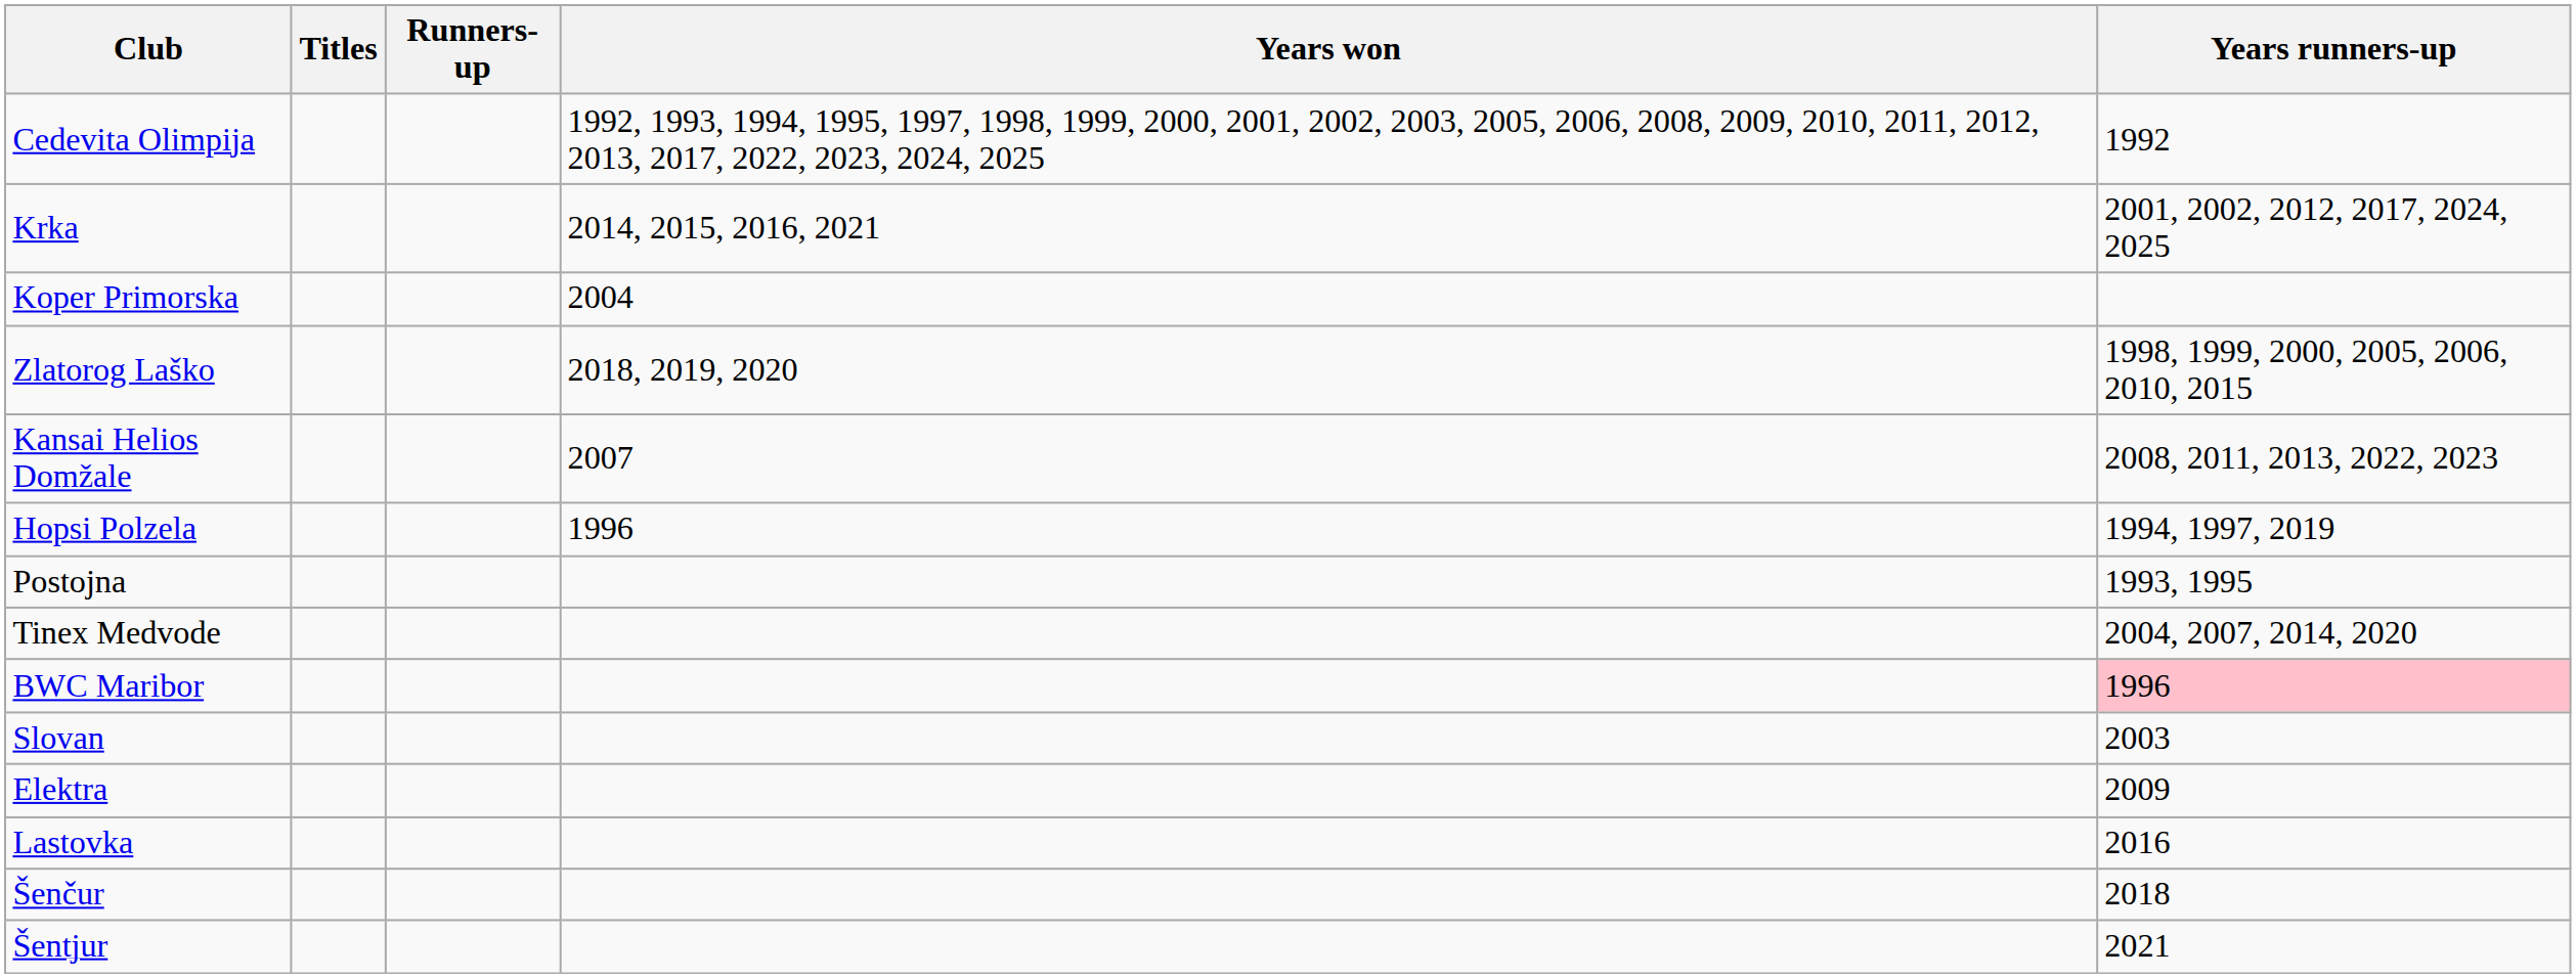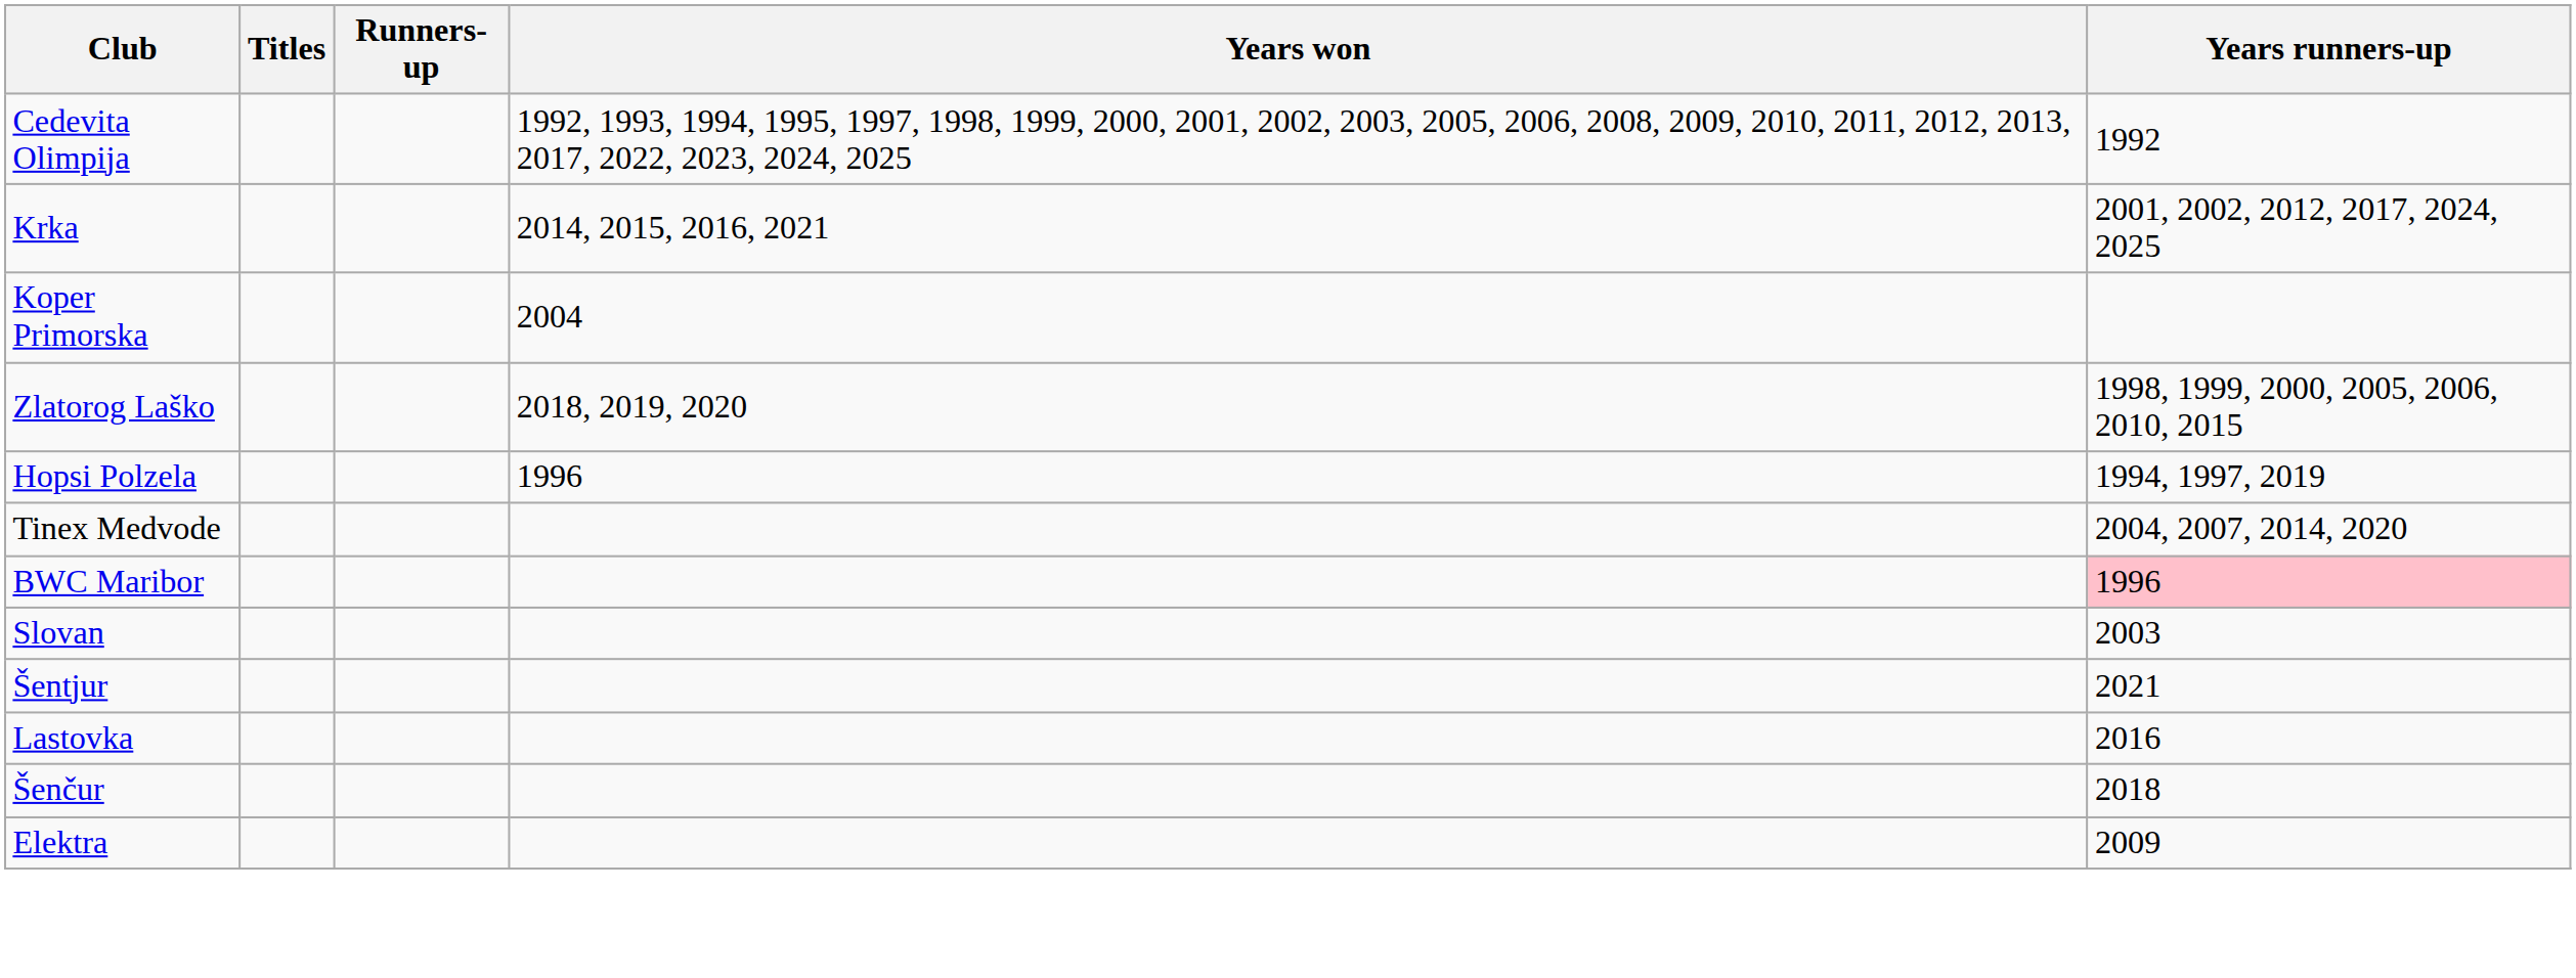- row: Kansai Helios Domžale | 2007 | 2008, 2011, 2013, 2022, 2023
- row: Postojna | 1993, 1995
rows swapped: Elektra <-> Šentjur
